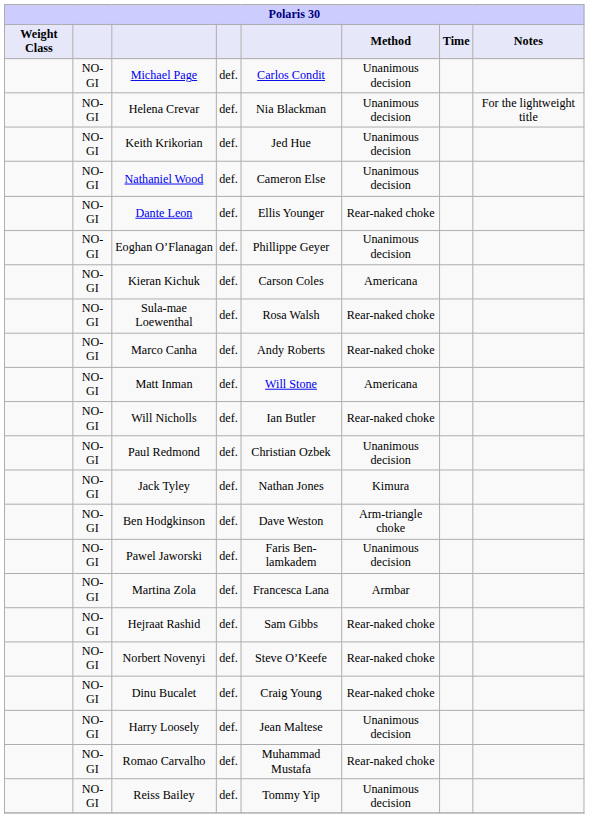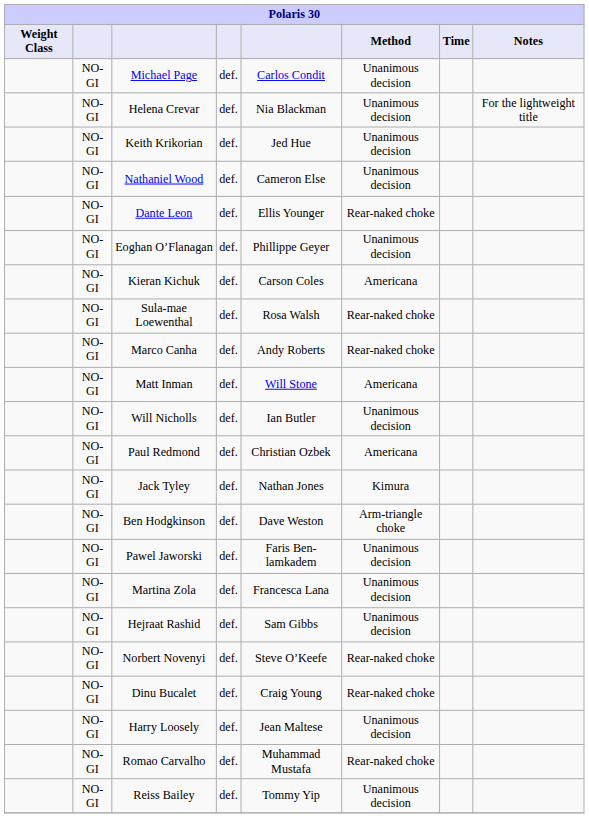Will Nicholls | Method: Rear-naked choke -> Unanimous decision
Paul Redmond | Method: Unanimous decision -> Americana
Martina Zola | Method: Armbar -> Unanimous decision
Hejraat Rashid | Method: Rear-naked choke -> Unanimous decision
